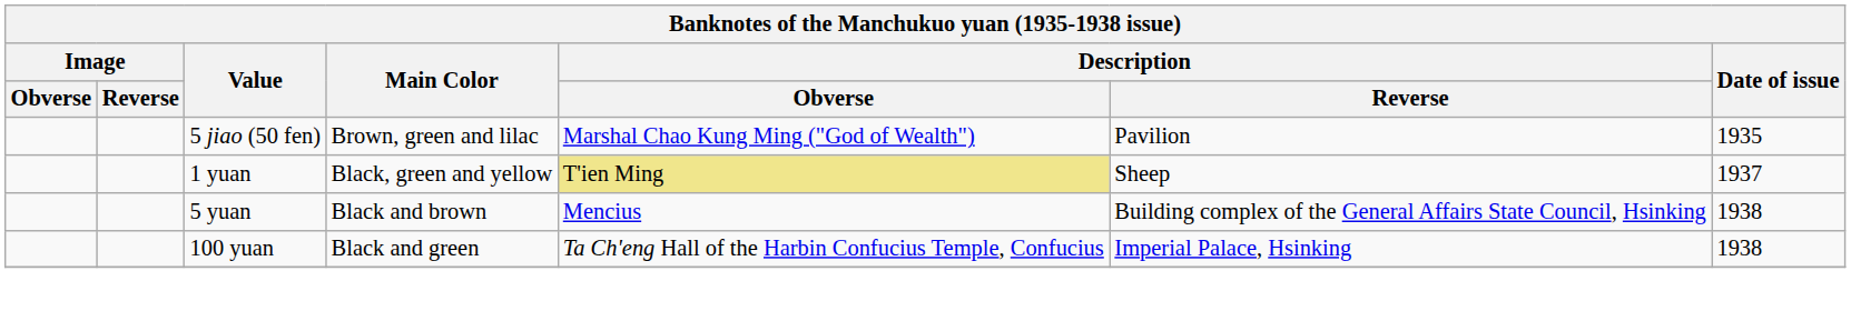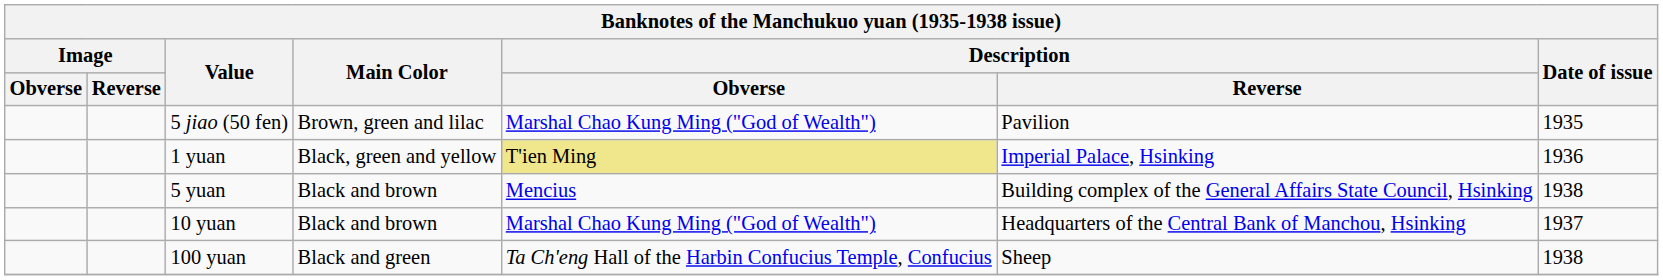1 yuan | Description / Reverse: Sheep -> Imperial Palace, Hsinking
1 yuan | Date of issue: 1937 -> 1936
+ row: 10 yuan | Black and brown | Marshal Chao Kung Ming ("God of Wealth") | Headquarters of the Central Bank of Manchou, Hsinking | 1937
100 yuan | Description / Reverse: Imperial Palace, Hsinking -> Sheep
